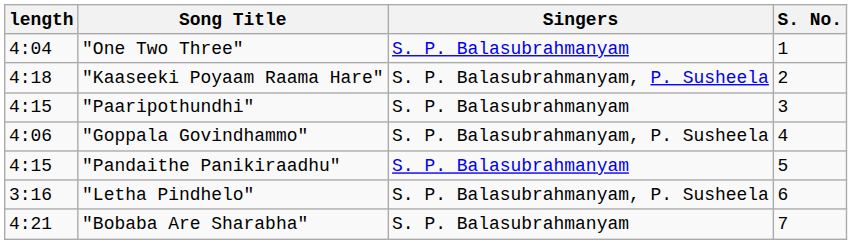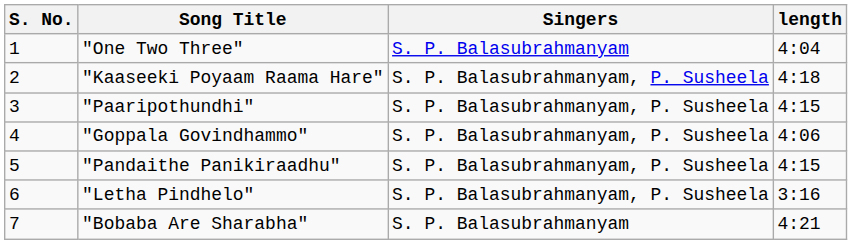columns swapped: S. No. <-> length
"Paaripothundhi" | Singers: S. P. Balasubrahmanyam -> S. P. Balasubrahmanyam, P. Susheela
"Pandaithe Panikiraadhu" | Singers: S. P. Balasubrahmanyam -> S. P. Balasubrahmanyam, P. Susheela
